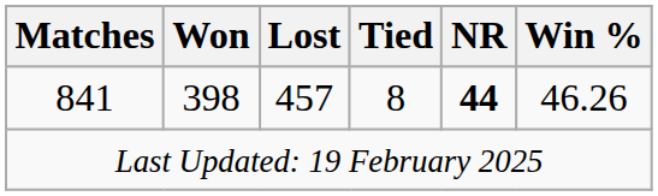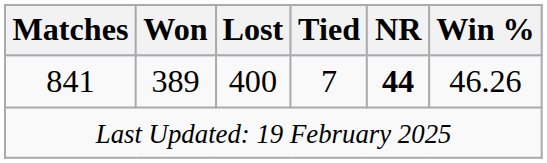841 | Won: 398 -> 389
841 | Lost: 457 -> 400
841 | Tied: 8 -> 7
